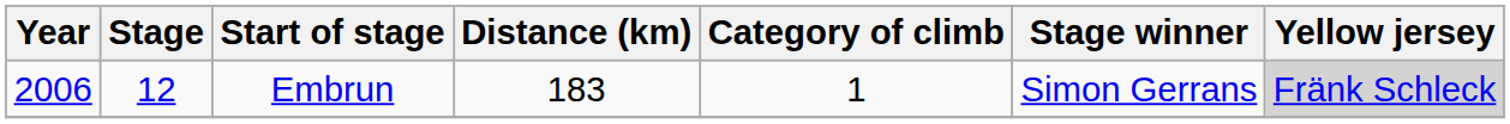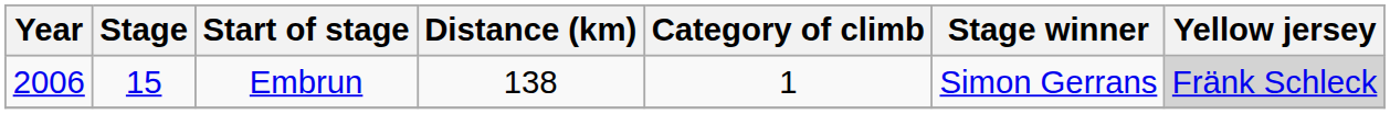Embrun | Stage: 12 -> 15
Embrun | Distance (km): 183 -> 138
